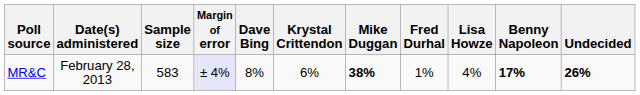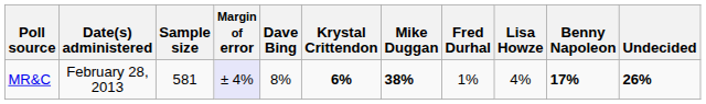MR&C | Sample size: 583 -> 581
MR&C | Krystal Crittendon: normal -> bold
